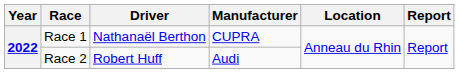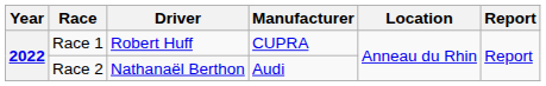Race 1 | Driver: Nathanaël Berthon -> Robert Huff
Race 2 | Driver: Robert Huff -> Nathanaël Berthon
